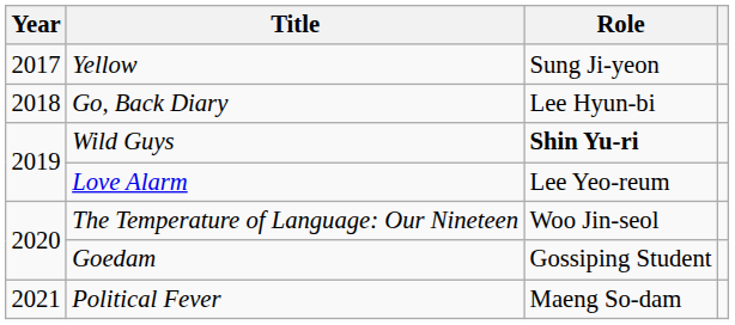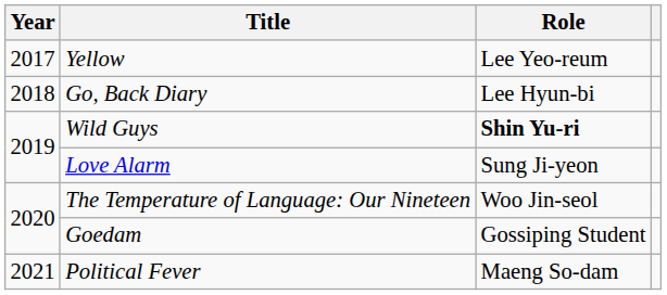Yellow | Role: Sung Ji-yeon -> Lee Yeo-reum
Love Alarm | Role: Lee Yeo-reum -> Sung Ji-yeon
